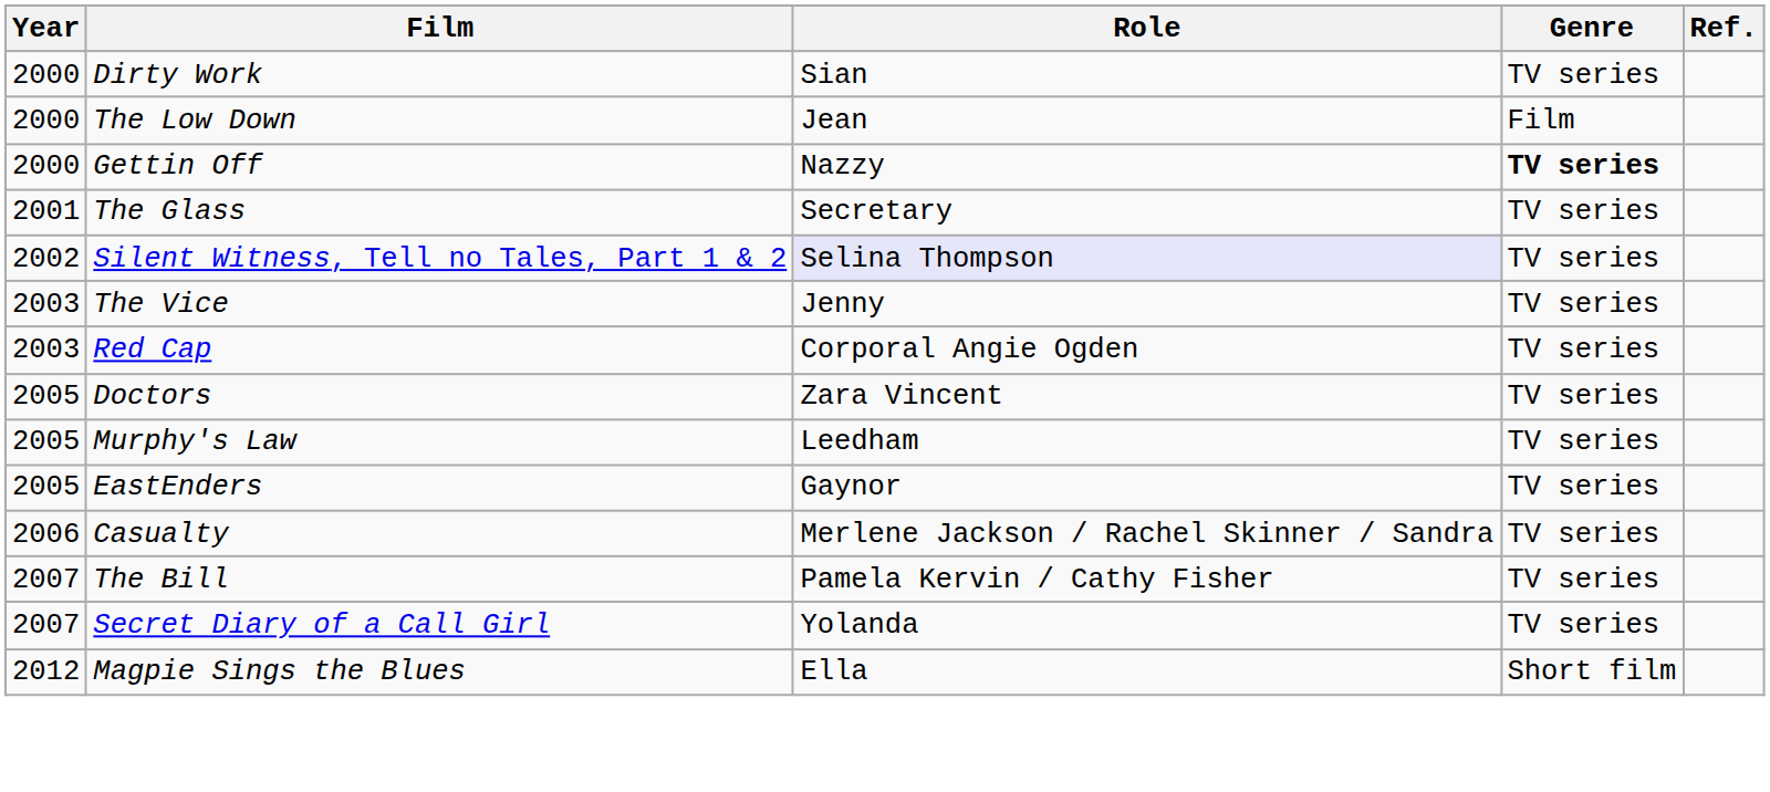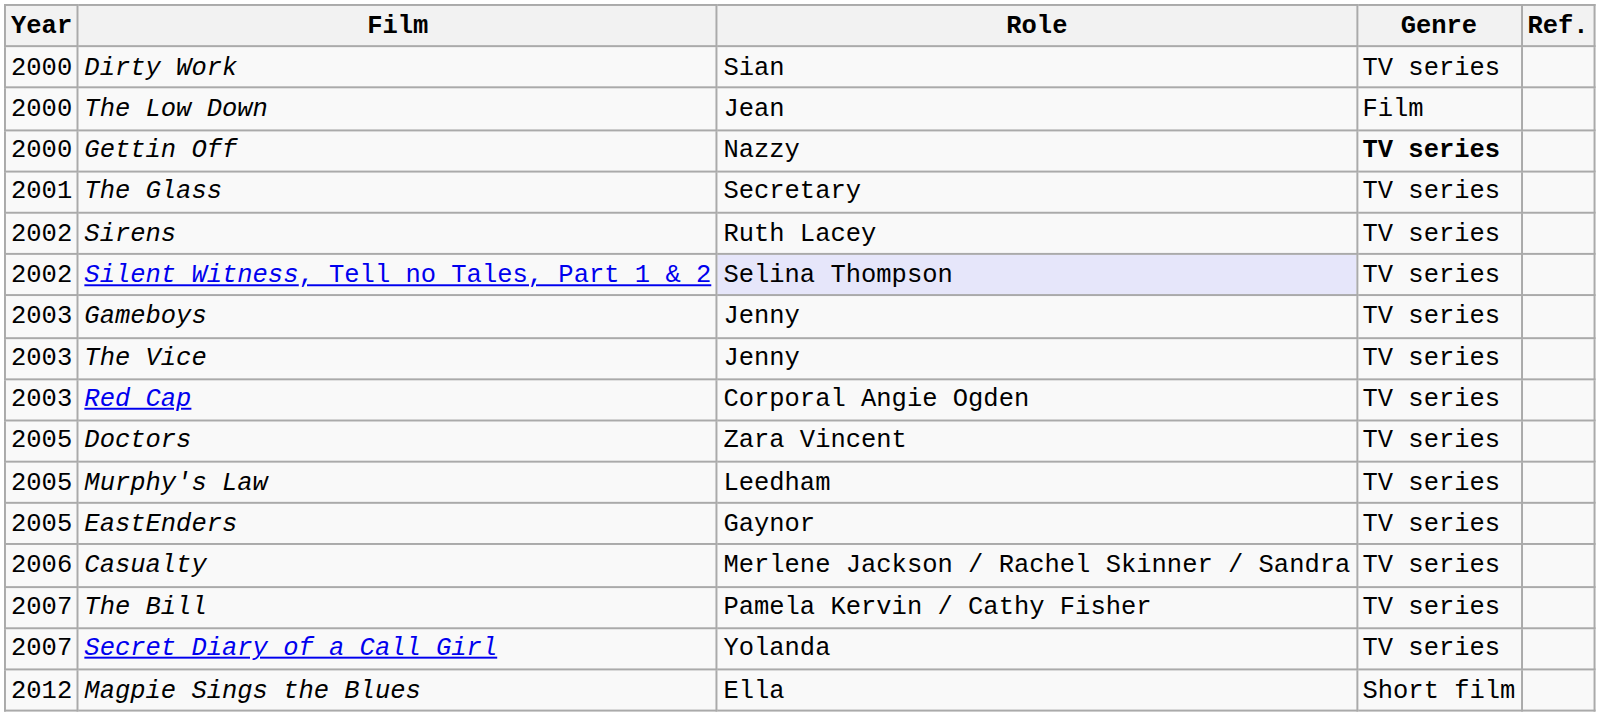+ row: 2002 | Sirens | Ruth Lacey | TV series
+ row: 2003 | Gameboys | Jenny | TV series
